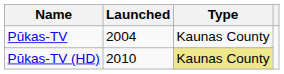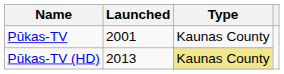Pūkas-TV | Launched: 2004 -> 2001
Pūkas-TV (HD) | Launched: 2010 -> 2013
